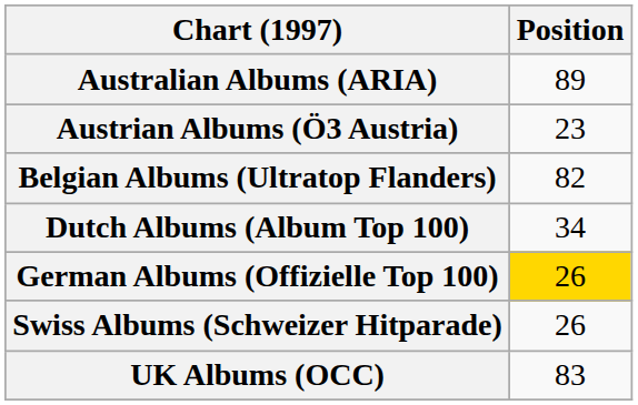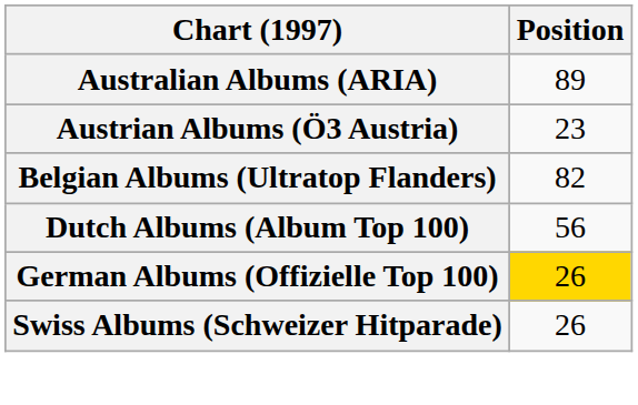Dutch Albums (Album Top 100) | Position: 34 -> 56
- row: UK Albums (OCC) | 83
